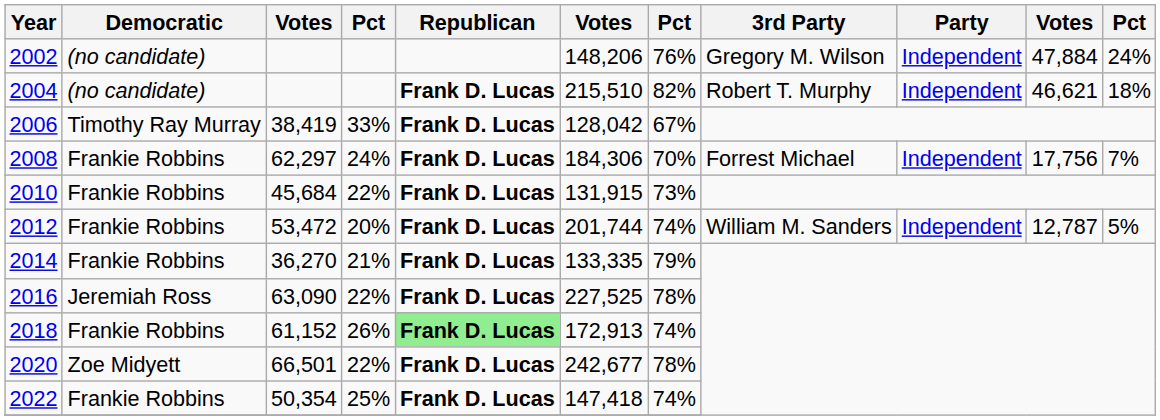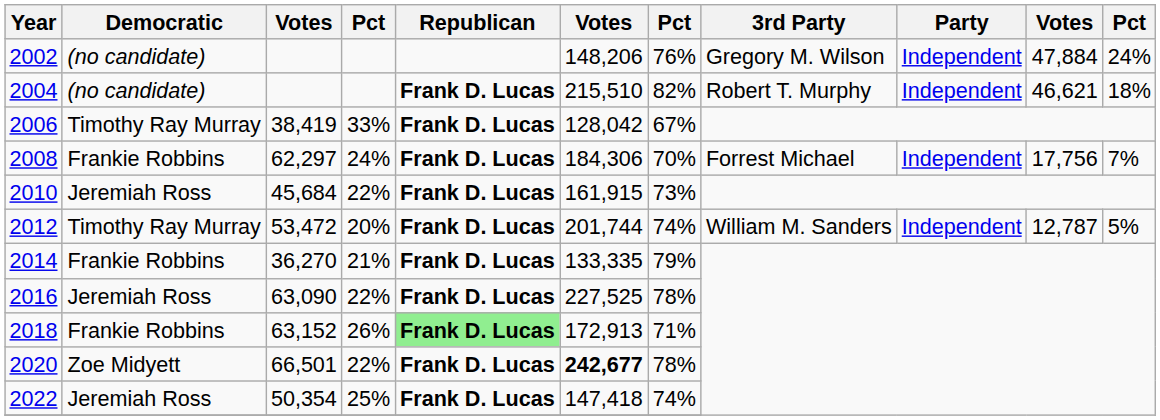2010 | Democratic: Frankie Robbins -> Jeremiah Ross
2010 | column 6: 131,915 -> 161,915
2012 | Democratic: Frankie Robbins -> Timothy Ray Murray
2018 | column 3: 61,152 -> 63,152
2018 | column 7: 74% -> 71%
2020 | column 6: normal -> bold
2022 | Democratic: Frankie Robbins -> Jeremiah Ross
